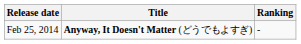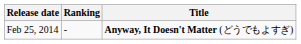columns swapped: Title <-> Ranking
